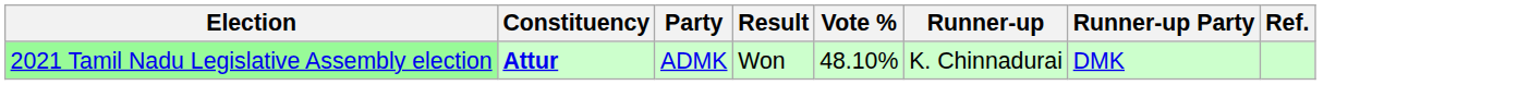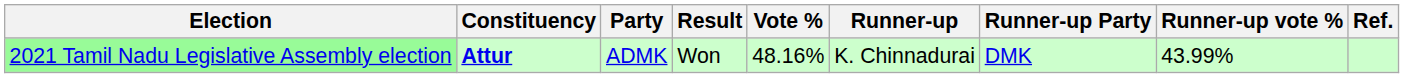+ column: Runner-up vote % | 43.99%
2021 Tamil Nadu Legislative Assembly election | Vote %: 48.10% -> 48.16%
